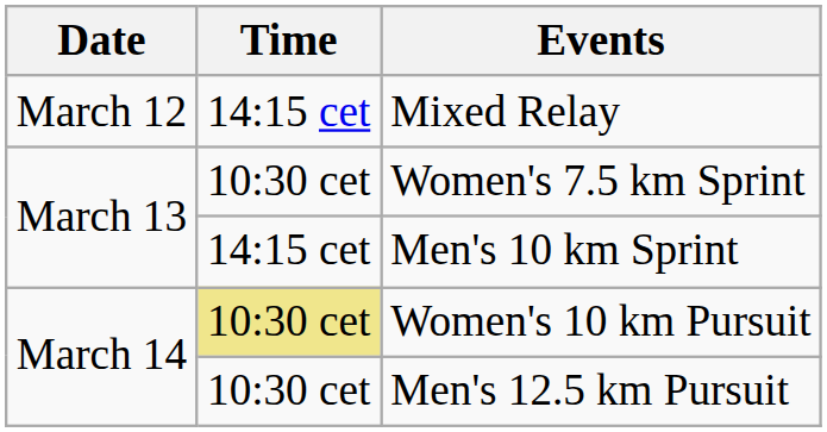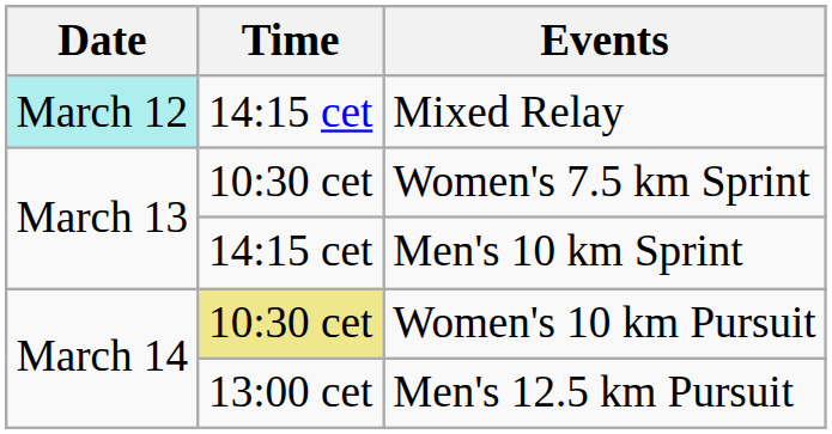Mixed Relay | Date: no background -> paleturquoise background
Men's 12.5 km Pursuit | Time: 10:30 cet -> 13:00 cet
